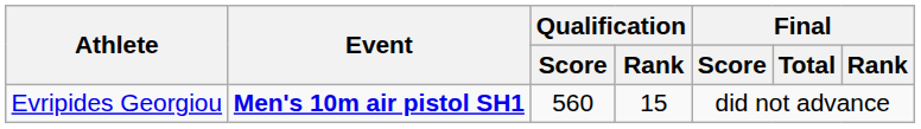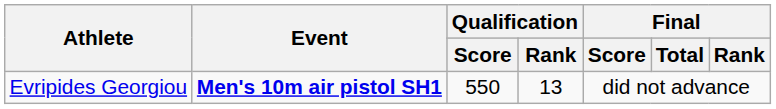Evripides Georgiou | Qualification / Score: 560 -> 550
Evripides Georgiou | Qualification / Rank: 15 -> 13
